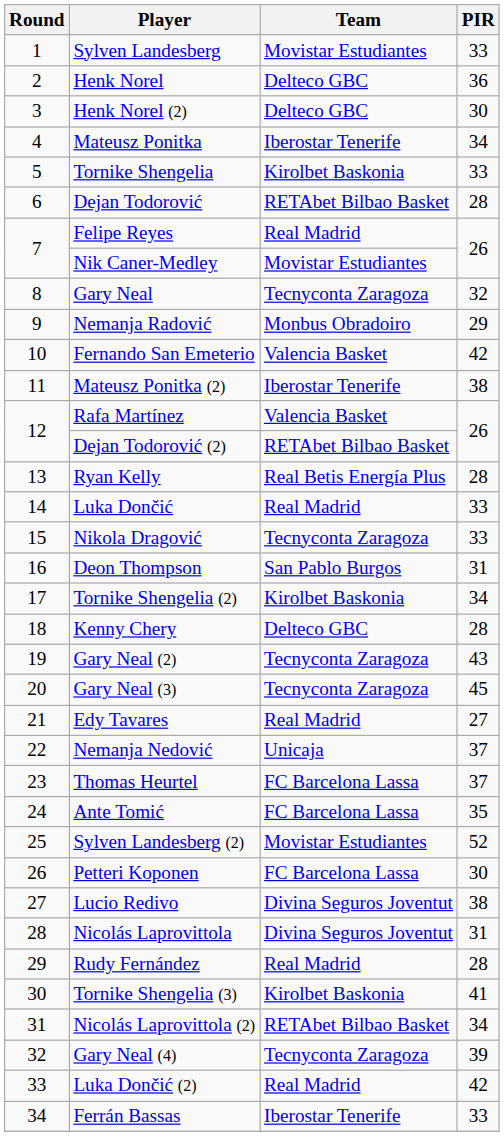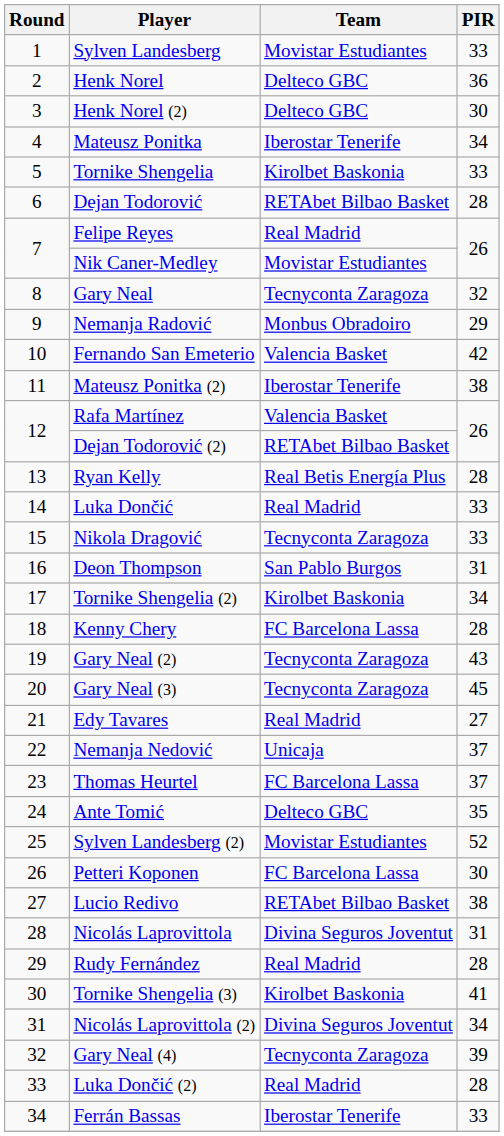Kenny Chery | Team: Delteco GBC -> FC Barcelona Lassa
Ante Tomić | Team: FC Barcelona Lassa -> Delteco GBC
Lucio Redivo | Team: Divina Seguros Joventut -> RETAbet Bilbao Basket
Nicolás Laprovittola (2) | Team: RETAbet Bilbao Basket -> Divina Seguros Joventut
Luka Dončić (2) | PIR: 42 -> 28
